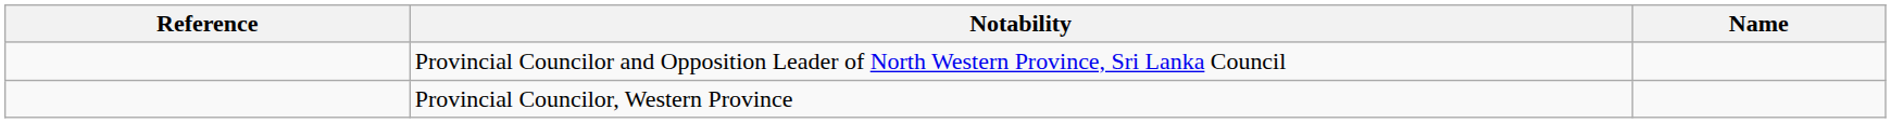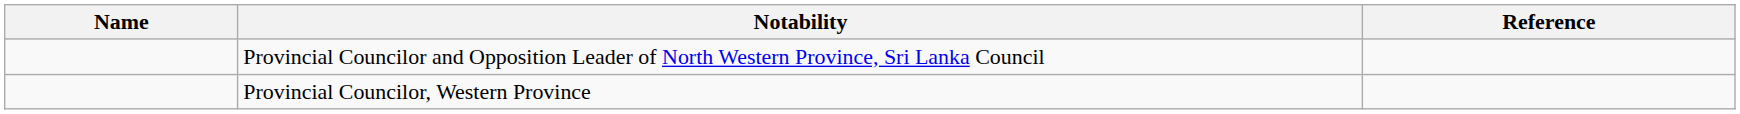columns swapped: Name <-> Reference
